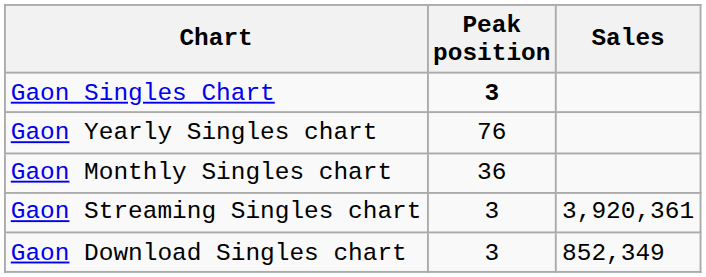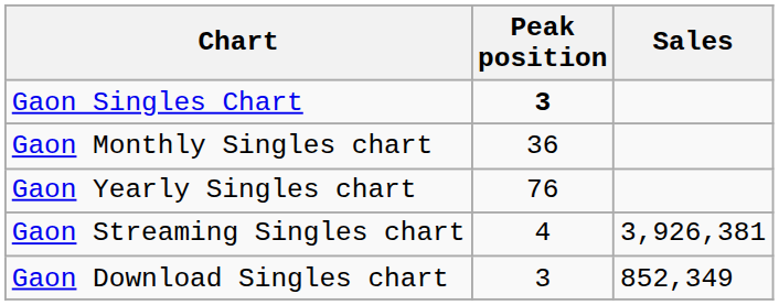rows swapped: Gaon Monthly Singles chart <-> Gaon Yearly Singles chart
Gaon Streaming Singles chart | Peak position: 3 -> 4
Gaon Streaming Singles chart | Sales: 3,920,361 -> 3,926,381
